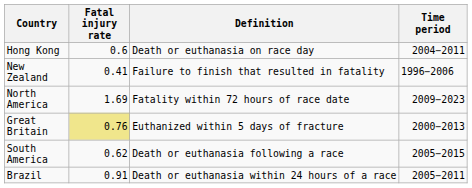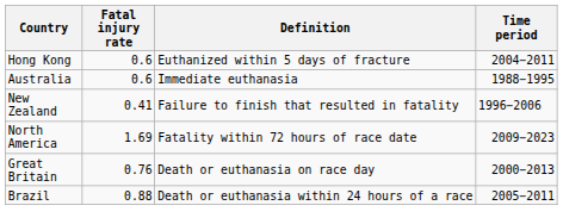Hong Kong | Definition: Death or euthanasia on race day -> Euthanized within 5 days of fracture
+ row: Australia | 0.6 | Immediate euthanasia | 1988−1995
Great Britain | Fatal injury rate: khaki background -> no background
Great Britain | Definition: Euthanized within 5 days of fracture -> Death or euthanasia on race day
- row: South America | 0.62 | Death or euthanasia following a race | 2005−2015
Brazil | Fatal injury rate: 0.91 -> 0.88
